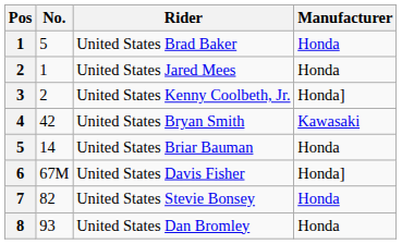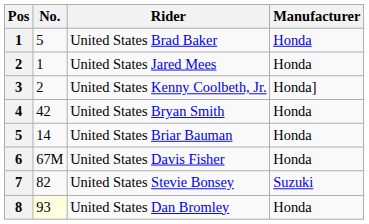United States Bryan Smith | Manufacturer: Kawasaki -> Honda
United States Davis Fisher | Manufacturer: Honda] -> Honda
United States Stevie Bonsey | Manufacturer: Honda -> Suzuki
United States Dan Bromley | No.: no background -> lightyellow background
